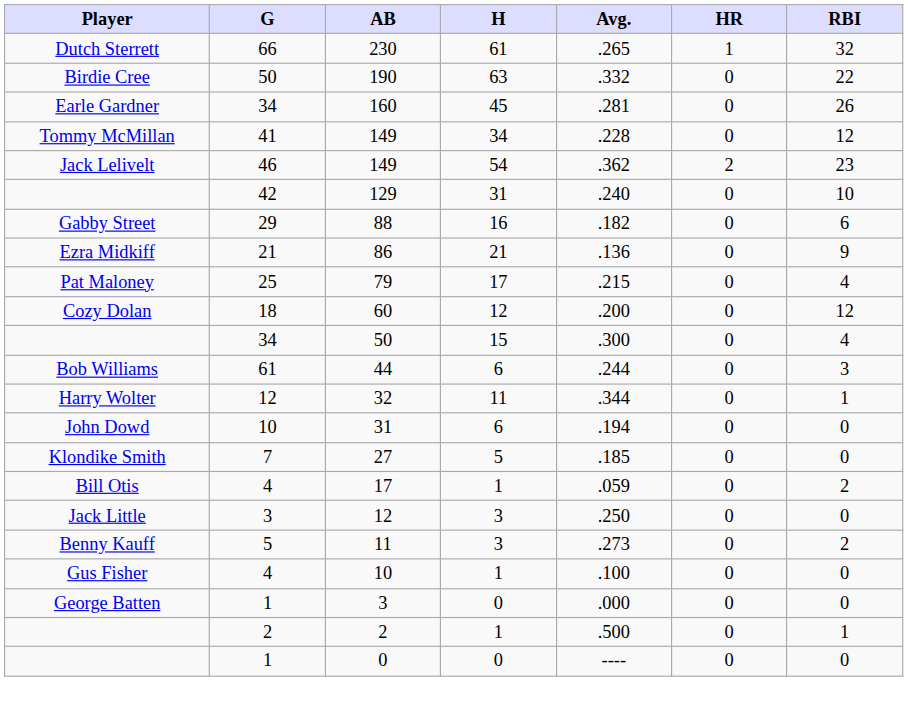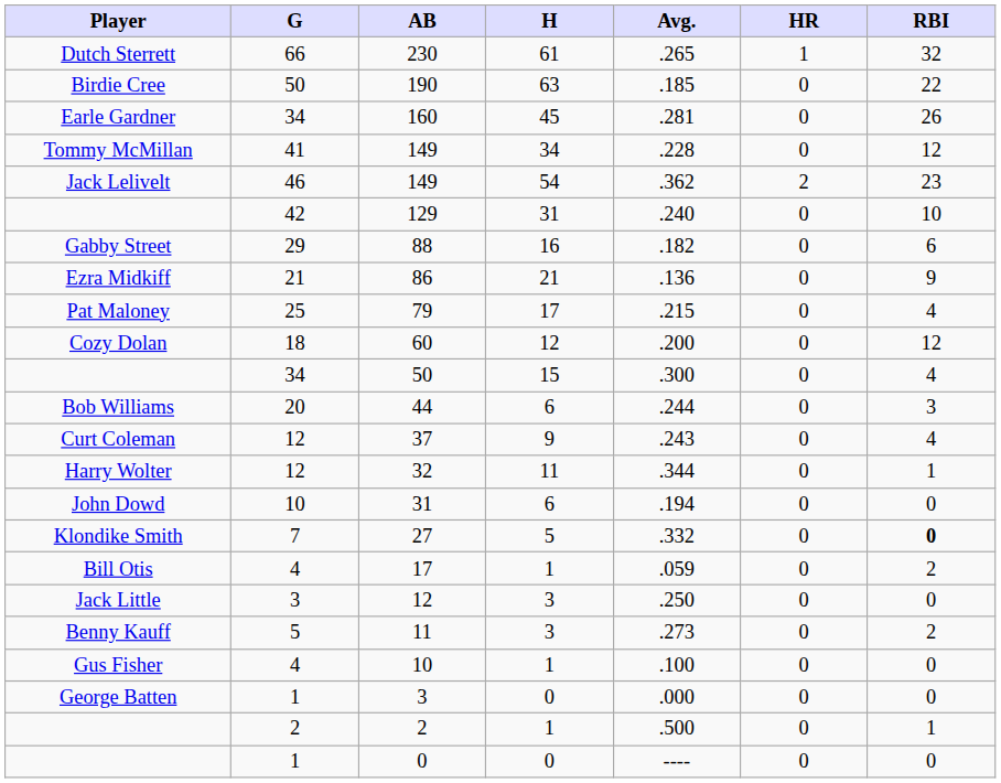190 | Avg.: .332 -> .185
44 | G: 61 -> 20
+ row: Curt Coleman | 12 | 37 | 9 | .243 | 0 | 4
27 | Avg.: .185 -> .332
27 | RBI: normal -> bold
